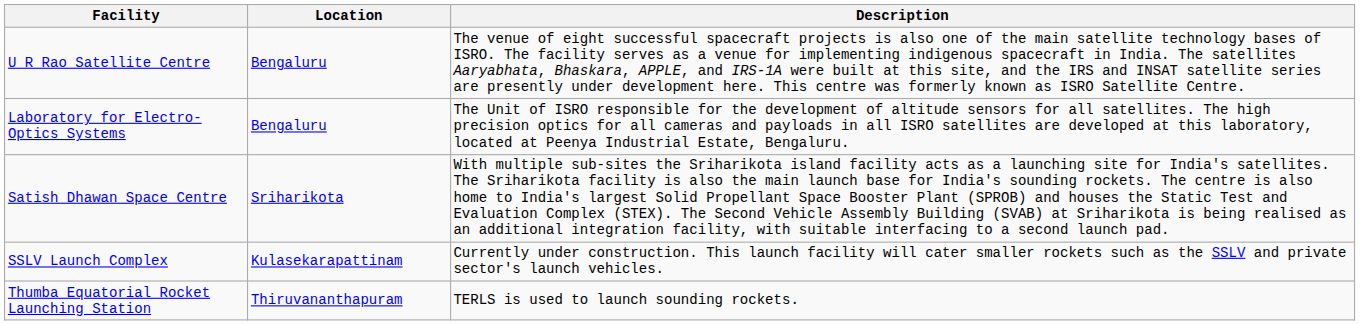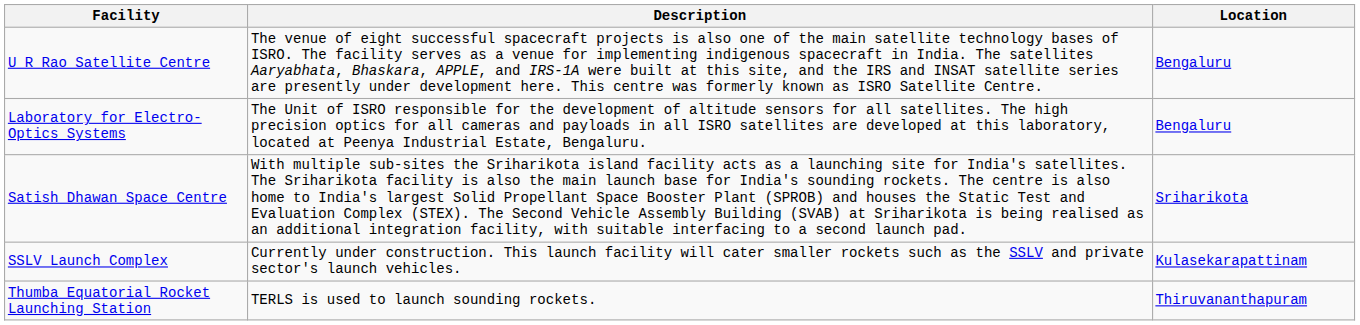columns swapped: Location <-> Description
